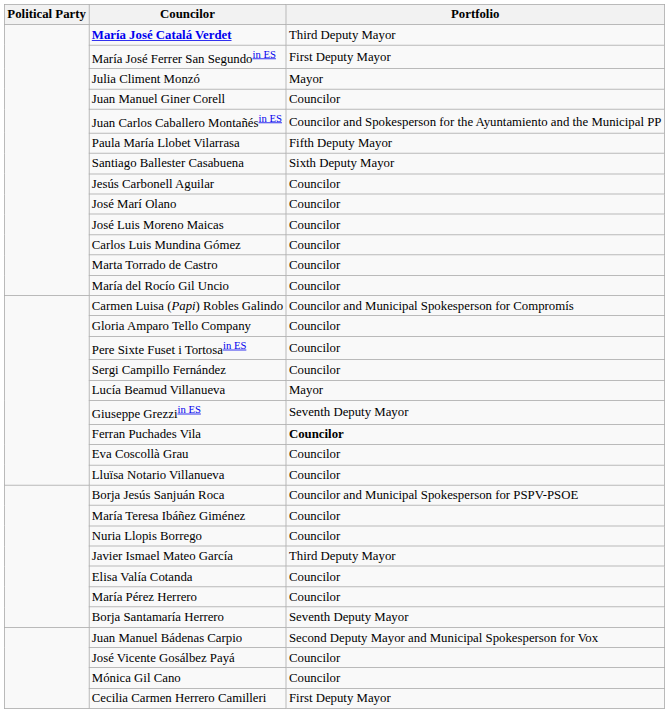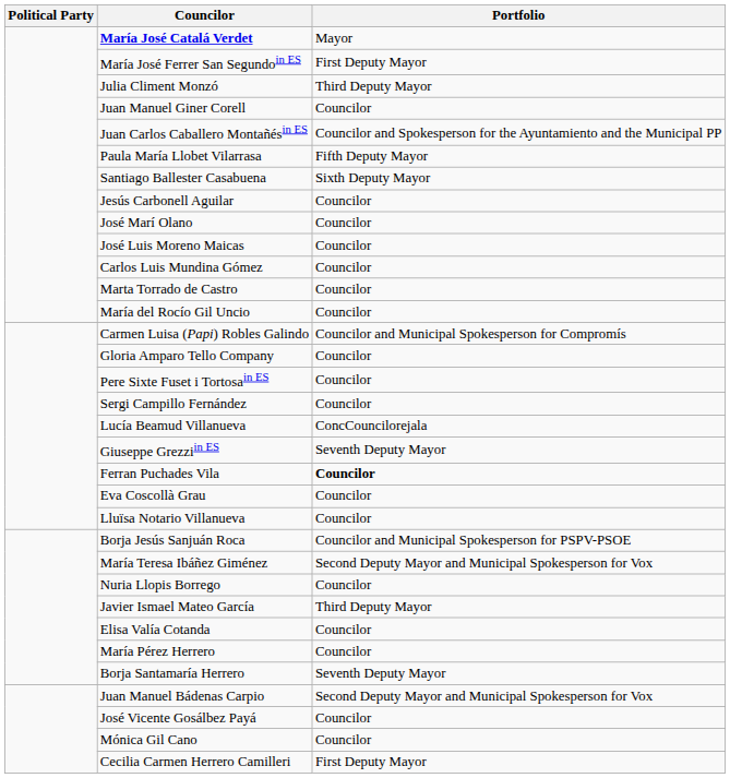María José Catalá Verdet | Portfolio: Third Deputy Mayor -> Mayor
Julia Climent Monzó | Portfolio: Mayor -> Third Deputy Mayor
Lucía Beamud Villanueva | Portfolio: Mayor -> ConcCouncilorejala
María Teresa Ibáñez Giménez | Portfolio: Councilor -> Second Deputy Mayor and Municipal Spokesperson for Vox
